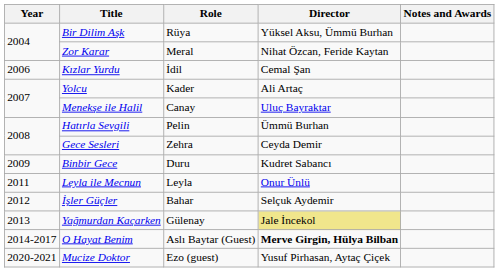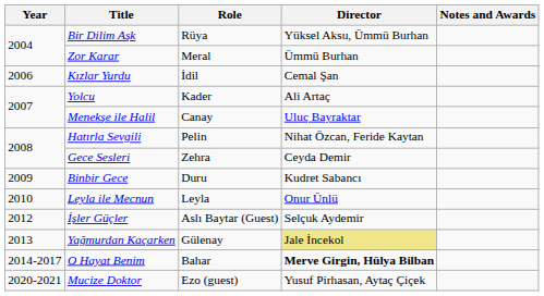Zor Karar | Director: Nihat Özcan, Feride Kaytan -> Ümmü Burhan
Hatırla Sevgili | Director: Ümmü Burhan -> Nihat Özcan, Feride Kaytan
Leyla ile Mecnun | Year: 2011 -> 2010
İşler Güçler | Role: Bahar -> Aslı Baytar (Guest)
O Hayat Benim | Role: Aslı Baytar (Guest) -> Bahar
